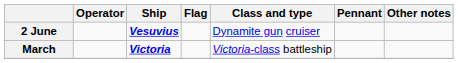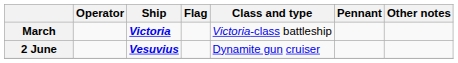rows swapped: March <-> 2 June
